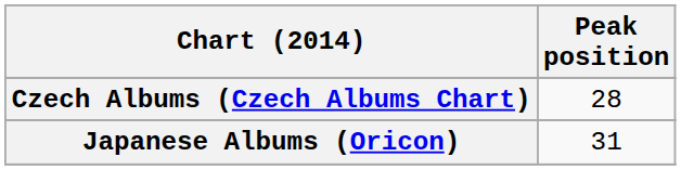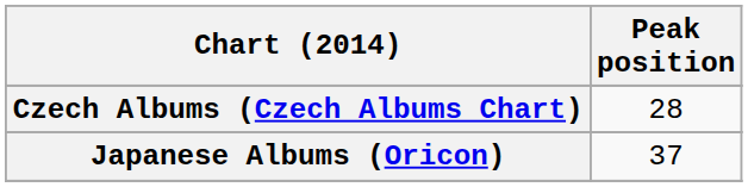Japanese Albums (Oricon) | Peak position: 31 -> 37
